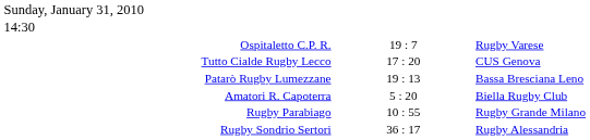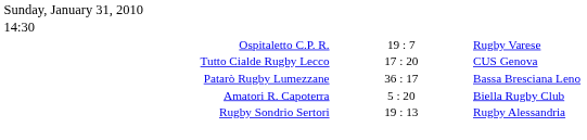Patarò Rugby Lumezzane | column 2: 19 : 13 -> 36 : 17
- row: Rugby Parabiago | 10 : 55 | Rugby Grande Milano
Rugby Sondrio Sertori | column 2: 36 : 17 -> 19 : 13
